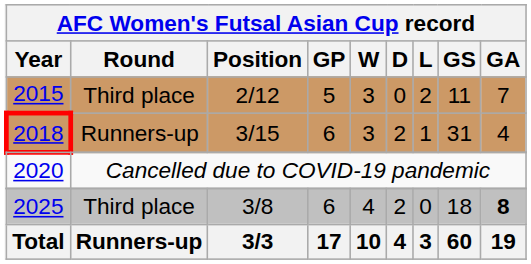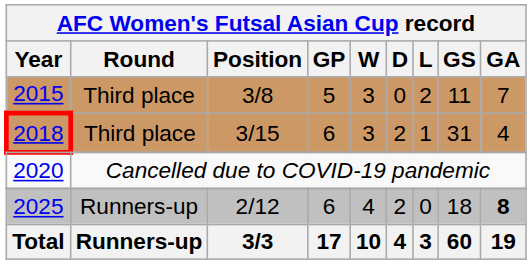2015 | Position: 2/12 -> 3/8
2018 | Round: Runners-up -> Third place
2025 | Round: Third place -> Runners-up
2025 | Position: 3/8 -> 2/12
